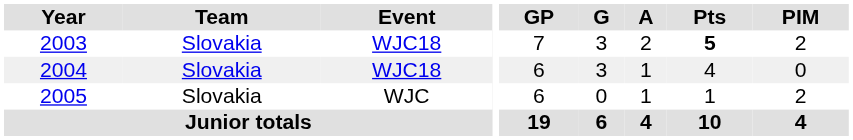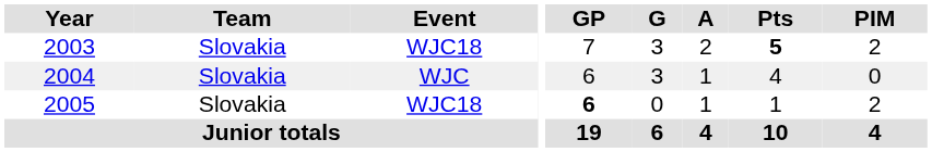2004 | Event: WJC18 -> WJC
2005 | Event: WJC -> WJC18
2005 | GP: normal -> bold
